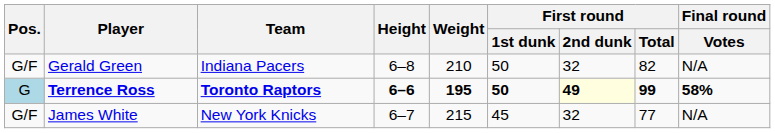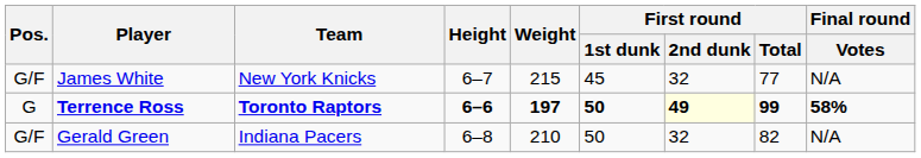rows swapped: Gerald Green <-> James White
Terrence Ross | Pos.: lightblue background -> no background
Terrence Ross | Weight: 195 -> 197
